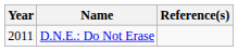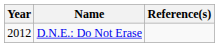D.N.E.: Do Not Erase | Year: 2011 -> 2012
